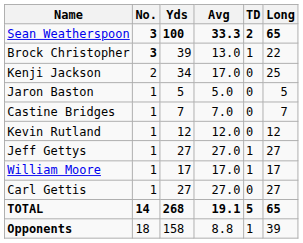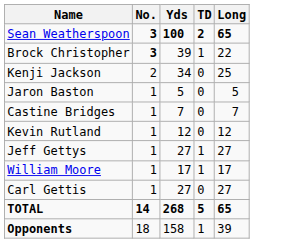- column: Avg | 33.3 | 13.0 | 17.0 | 5.0 | 7.0 | 12.0 | 27.0 | 17.0 | 27.0 | 19.1 | 8.8
